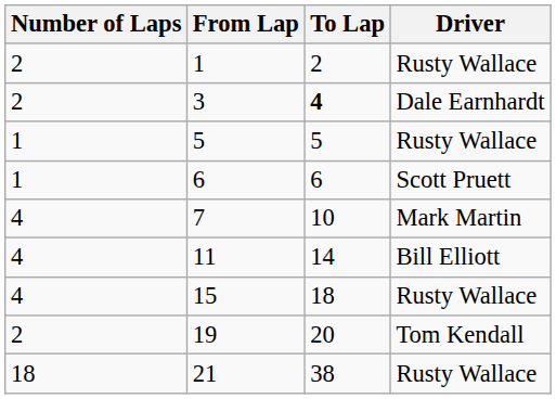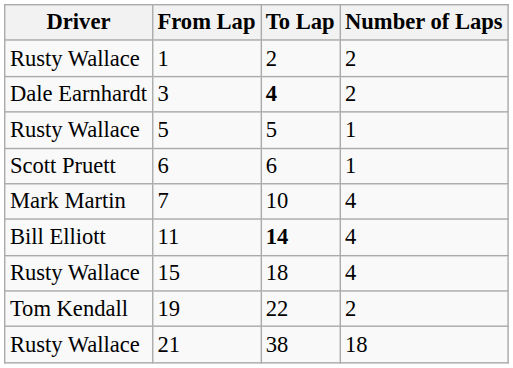columns swapped: Driver <-> Number of Laps
11 | To Lap: normal -> bold
19 | To Lap: 20 -> 22
